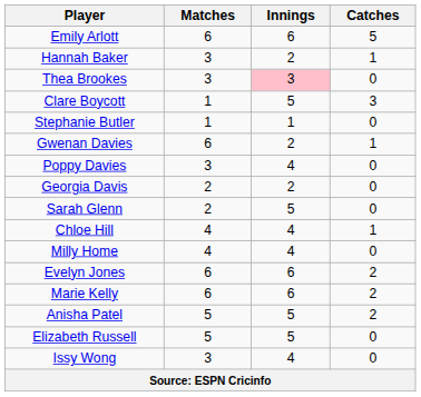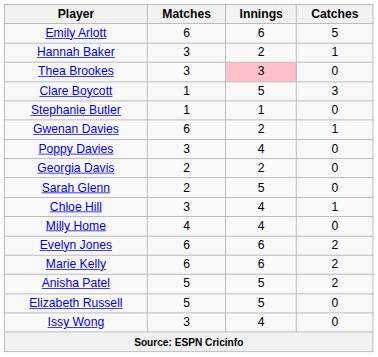Chloe Hill | Matches: 4 -> 3
